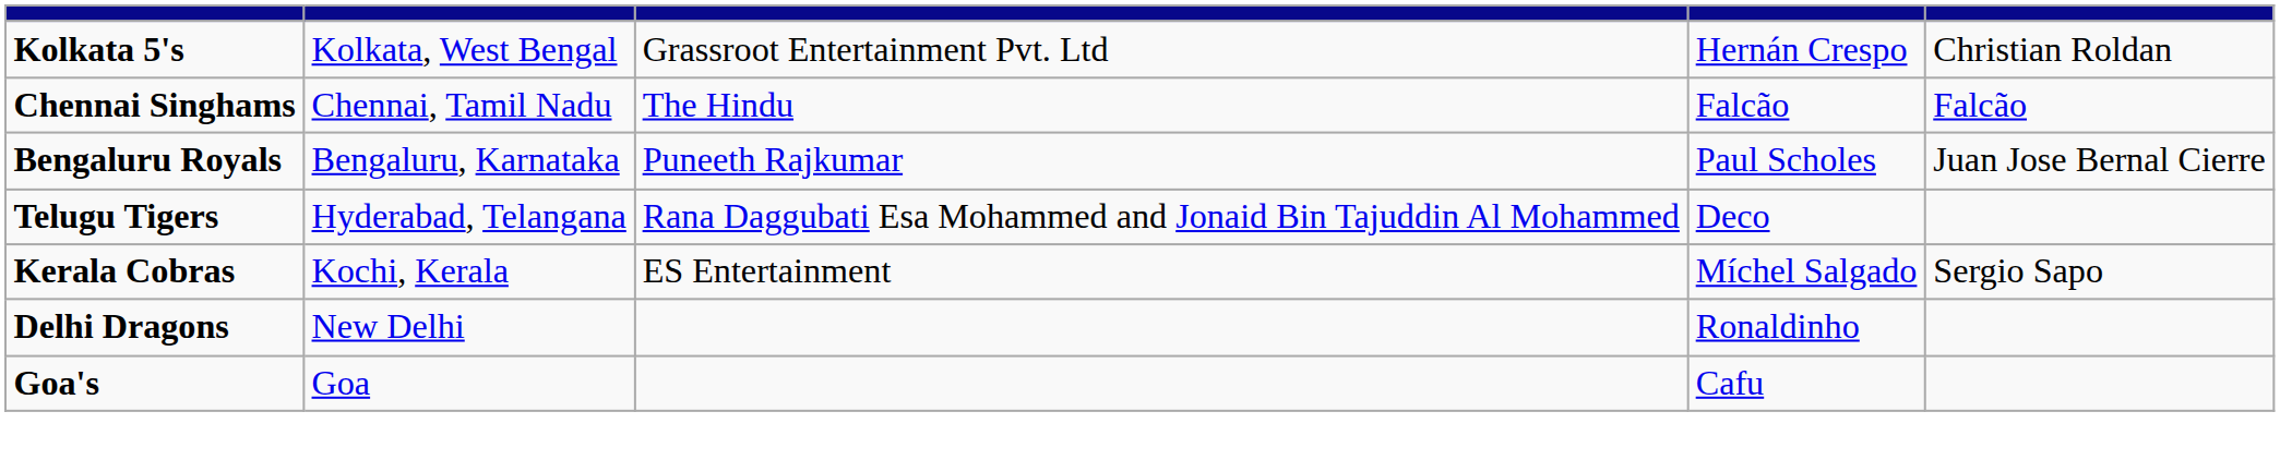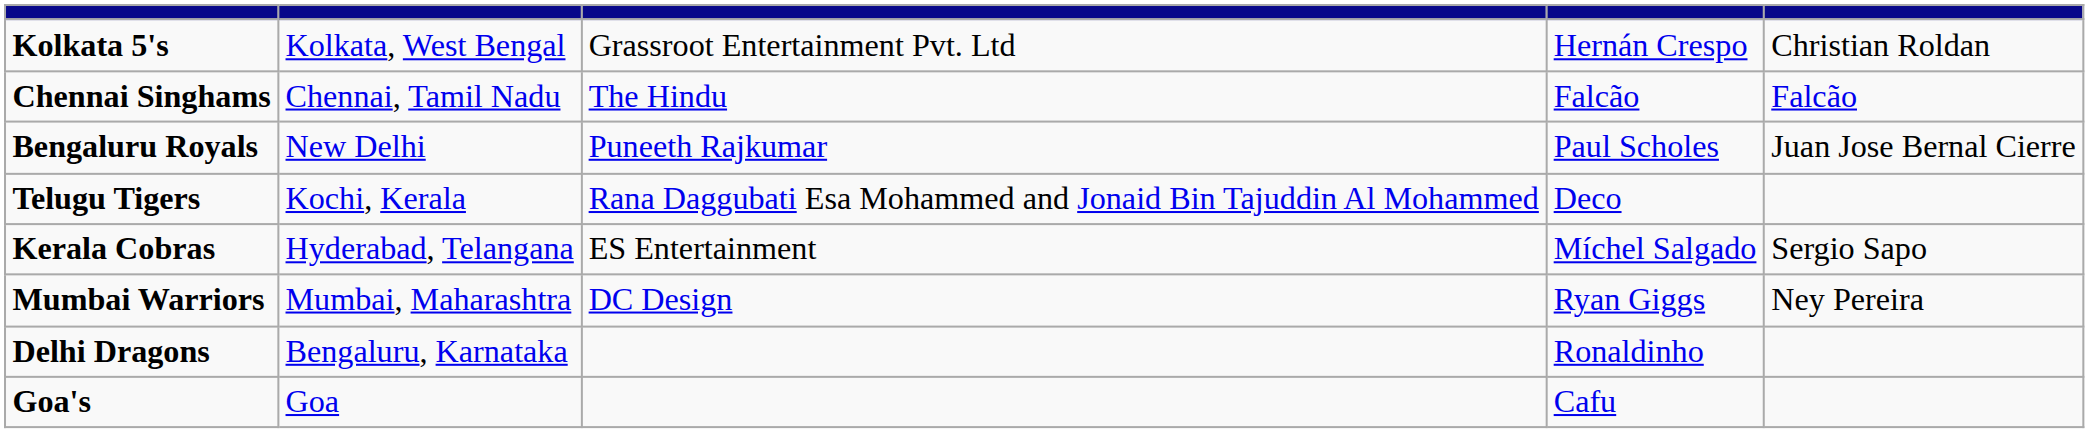Bengaluru Royals | column 2: Bengaluru, Karnataka -> New Delhi
Telugu Tigers | column 2: Hyderabad, Telangana -> Kochi, Kerala
Kerala Cobras | column 2: Kochi, Kerala -> Hyderabad, Telangana
+ row: Mumbai Warriors | Mumbai, Maharashtra | DC Design | Ryan Giggs | Ney Pereira
Delhi Dragons | column 2: New Delhi -> Bengaluru, Karnataka
